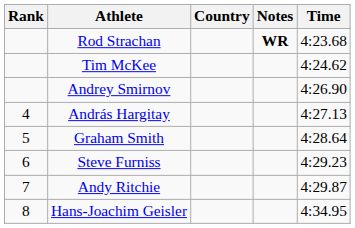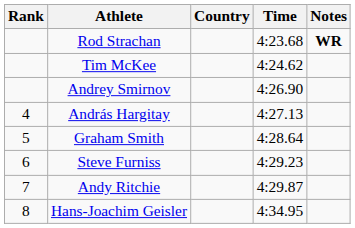columns swapped: Time <-> Notes
